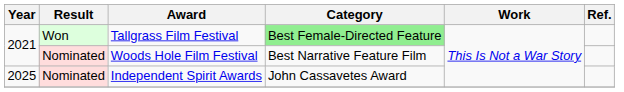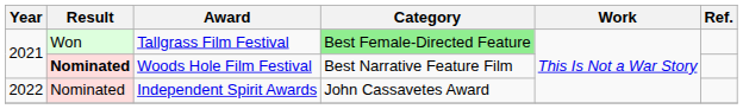Woods Hole Film Festival | Result: normal -> bold
Independent Spirit Awards | Year: 2025 -> 2022
